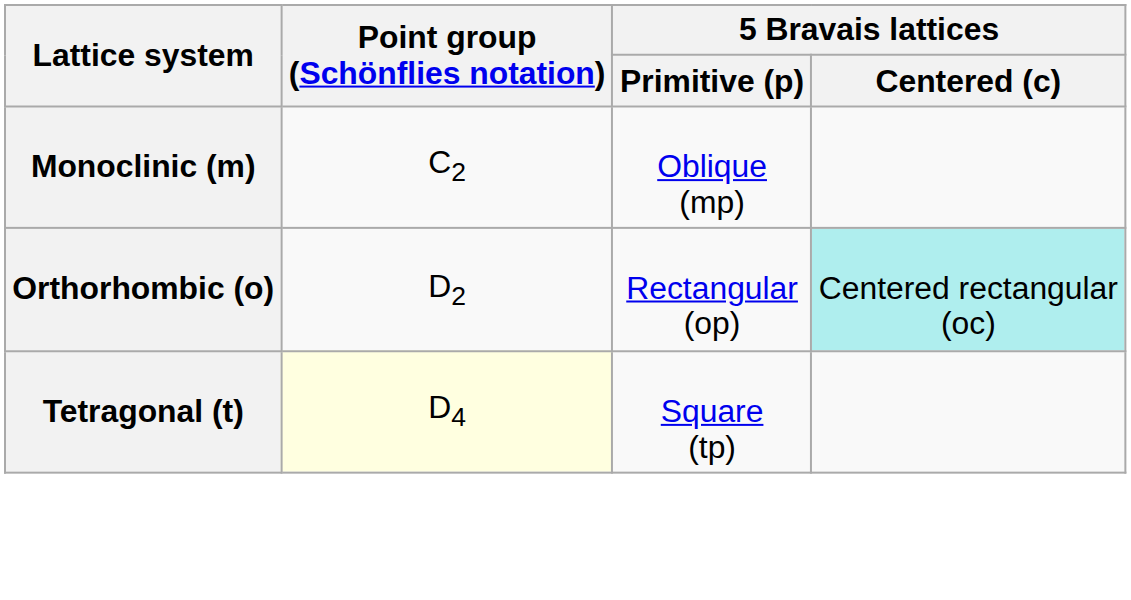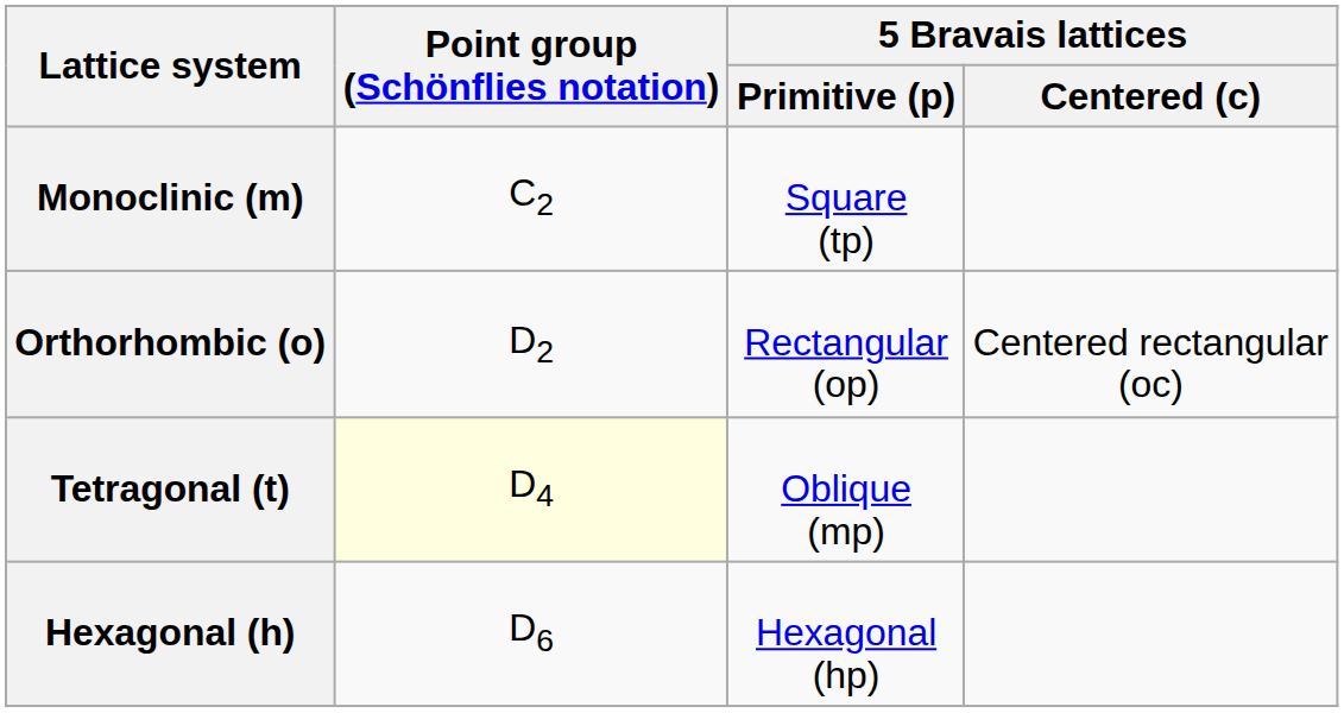Monoclinic (m) | 5 Bravais lattices / Primitive (p): Oblique (mp) -> Square (tp)
Orthorhombic (o) | 5 Bravais lattices / Centered (c): paleturquoise background -> no background
Tetragonal (t) | 5 Bravais lattices / Primitive (p): Square (tp) -> Oblique (mp)
+ row: Hexagonal (h) | D6 | Hexagonal (hp)
